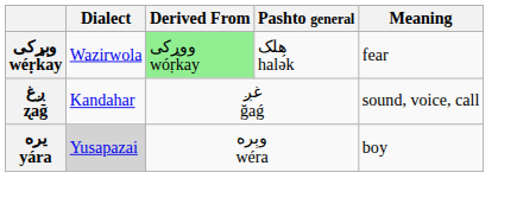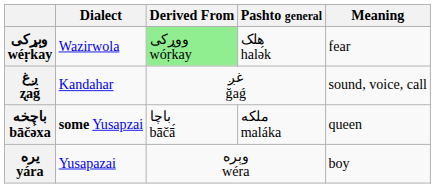+ row: باچخه bāčə́xa | some Yusapzai | باچا bāčā́ | ملکه maláka | queen
يره yára | Dialect: lightgrey background -> no background
